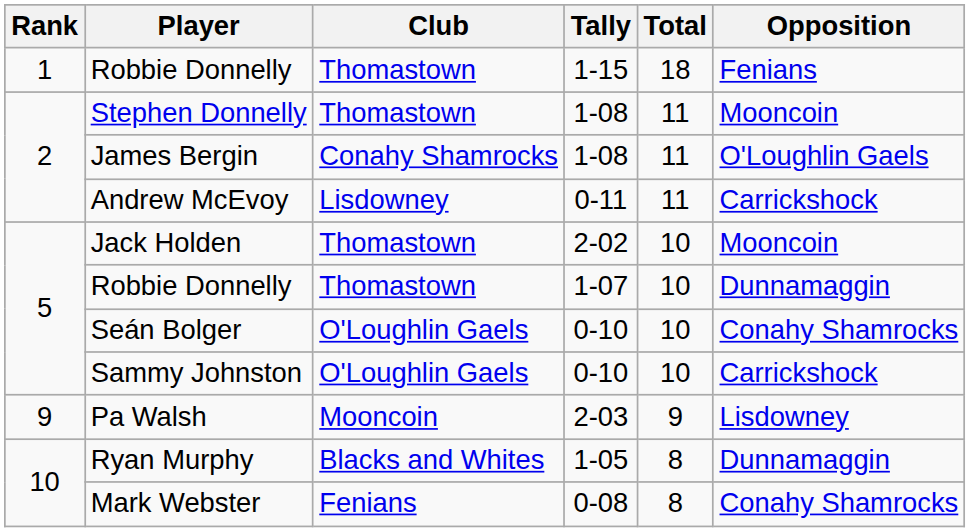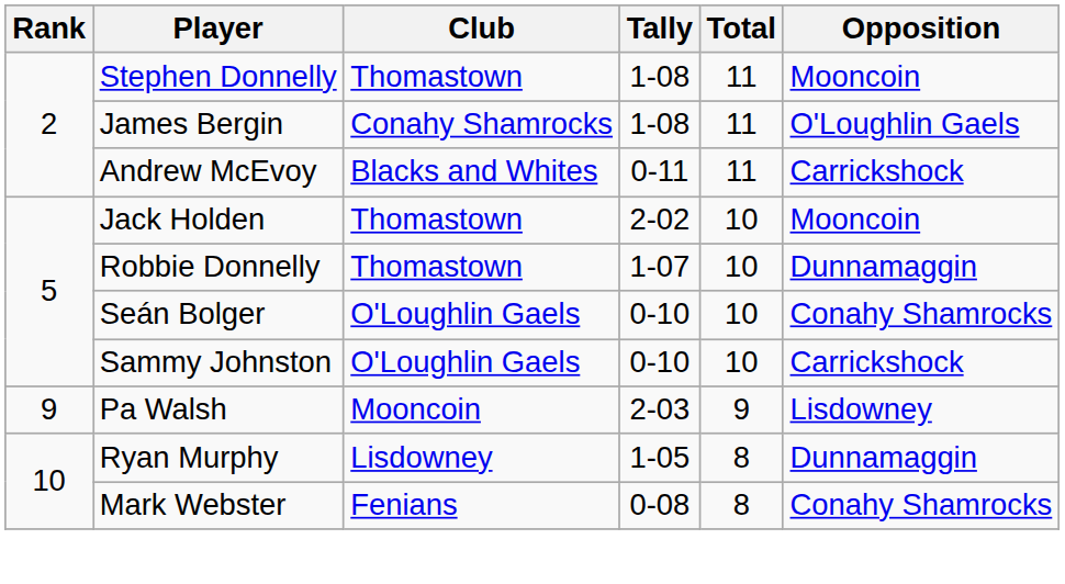- row: 1 | Robbie Donnelly | Thomastown | 1-15 | 18 | Fenians
Andrew McEvoy | Club: Lisdowney -> Blacks and Whites
Ryan Murphy | Club: Blacks and Whites -> Lisdowney
